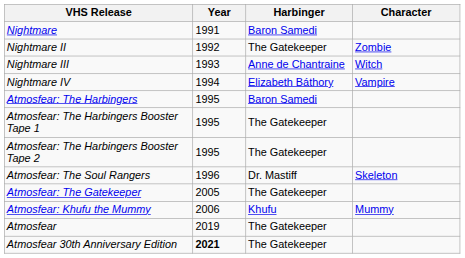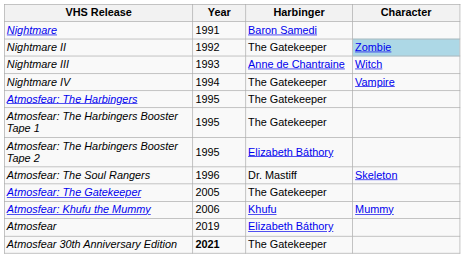Nightmare II | Character: no background -> lightblue background
Nightmare IV | Harbinger: Elizabeth Báthory -> The Gatekeeper
Atmosfear: The Harbingers | Harbinger: Baron Samedi -> The Gatekeeper
Atmosfear: The Harbingers Booster Tape 2 | Harbinger: The Gatekeeper -> Elizabeth Báthory
Atmosfear | Harbinger: The Gatekeeper -> Elizabeth Báthory
